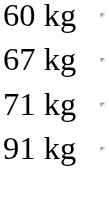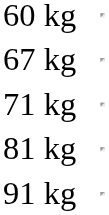+ row: 81 kg
